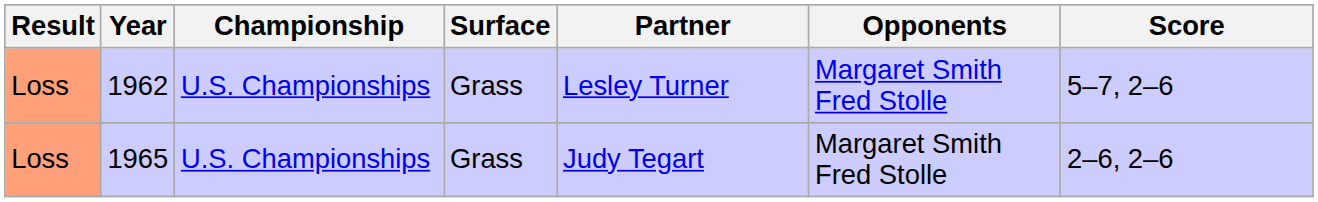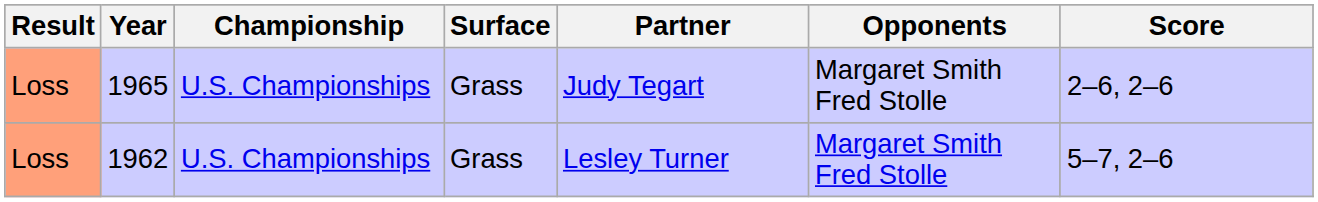rows swapped: 1962 <-> 1965
